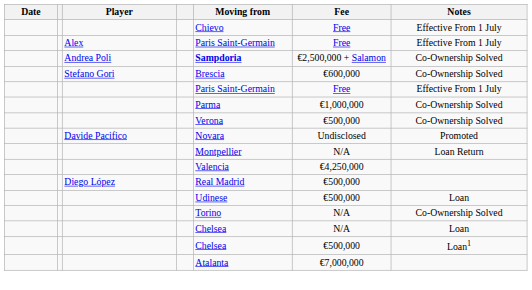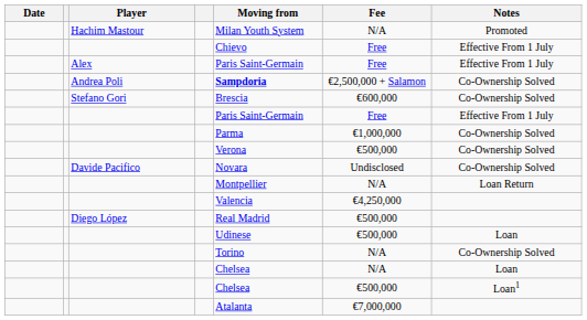+ row: Hachim Mastour | Milan Youth System | N/A | Promoted
Davide Pacifico | Notes: Promoted -> Co-Ownership Solved
